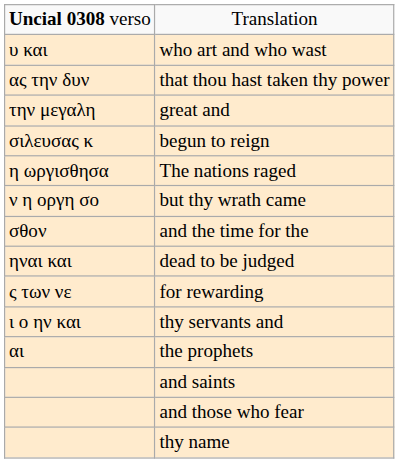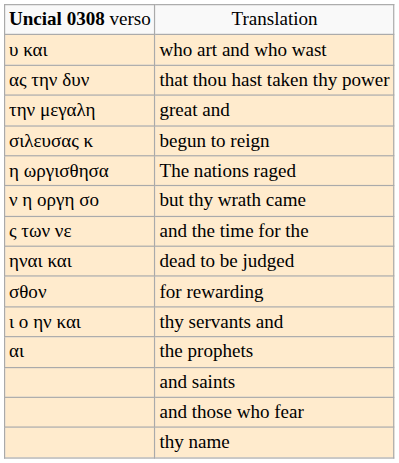and the time for the | column 1: σθον -> ς των νε
for rewarding | column 1: ς των νε -> σθον
